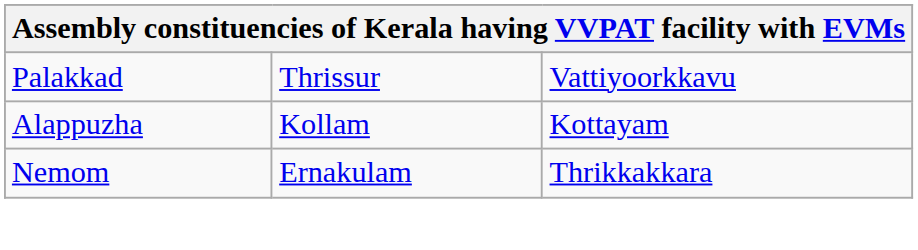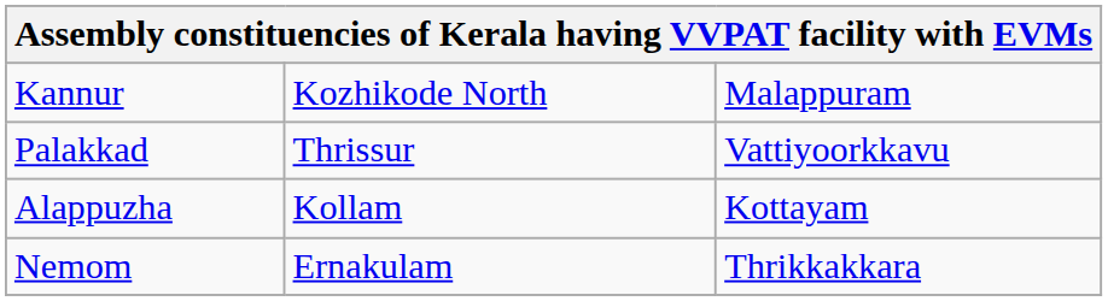+ row: Kannur | Kozhikode North | Malappuram
